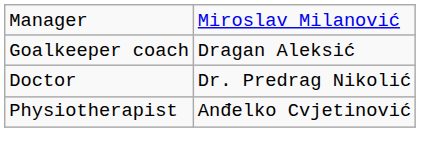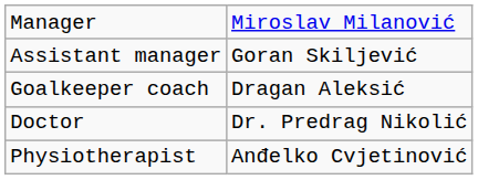+ row: Assistant manager | Goran Skiljević
